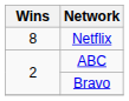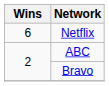Netflix | Wins: 8 -> 6
